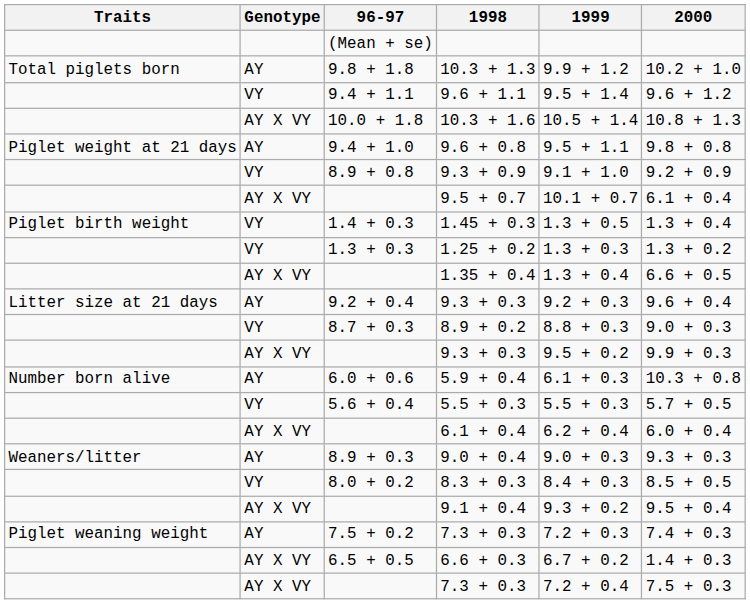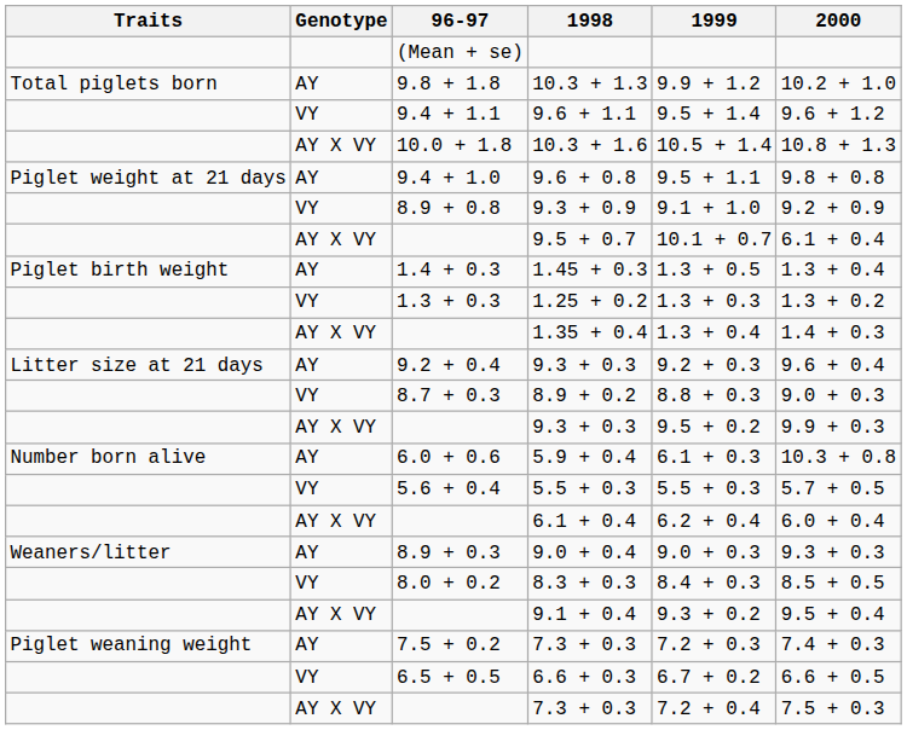1.45 + 0.3 | Genotype: VY -> AY
1.35 + 0.4 | 2000: 6.6 + 0.5 -> 1.4 + 0.3
6.6 + 0.3 | Genotype: AY X VY -> VY
6.6 + 0.3 | 2000: 1.4 + 0.3 -> 6.6 + 0.5
